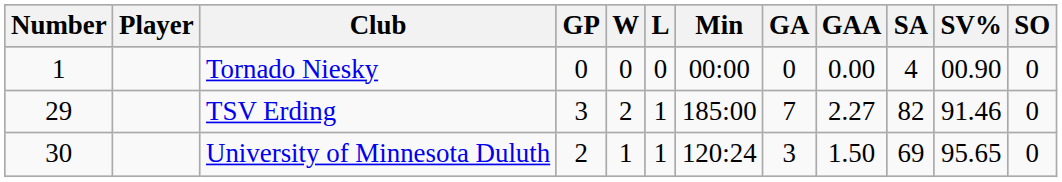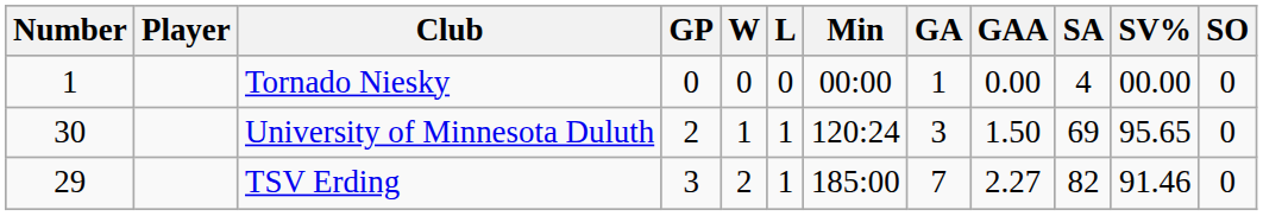Tornado Niesky | GA: 0 -> 1
Tornado Niesky | SV%: 00.90 -> 00.00
rows swapped: TSV Erding <-> University of Minnesota Duluth
